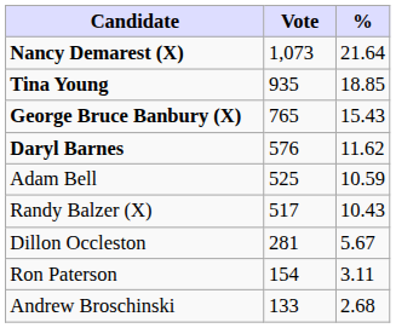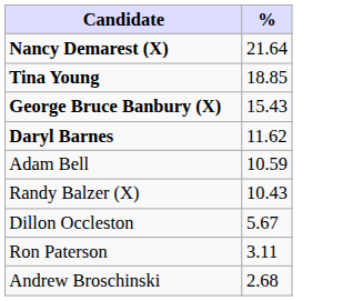- column: Vote | 1,073 | 935 | 765 | 576 | 525 | 517 | 281 | 154 | 133
